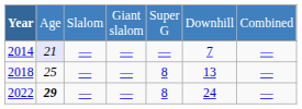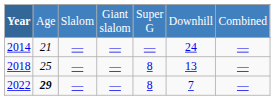2014 | column 2: lavender background -> no background
2014 | column 6: 7 -> 24
2022 | column 6: 24 -> 7
